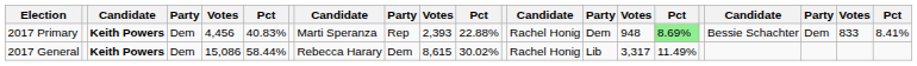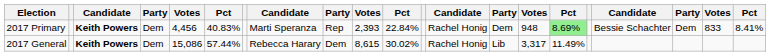2017 Primary | column 11: 22.88% -> 22.84%
2017 General | column 6: 58.44% -> 57.44%
